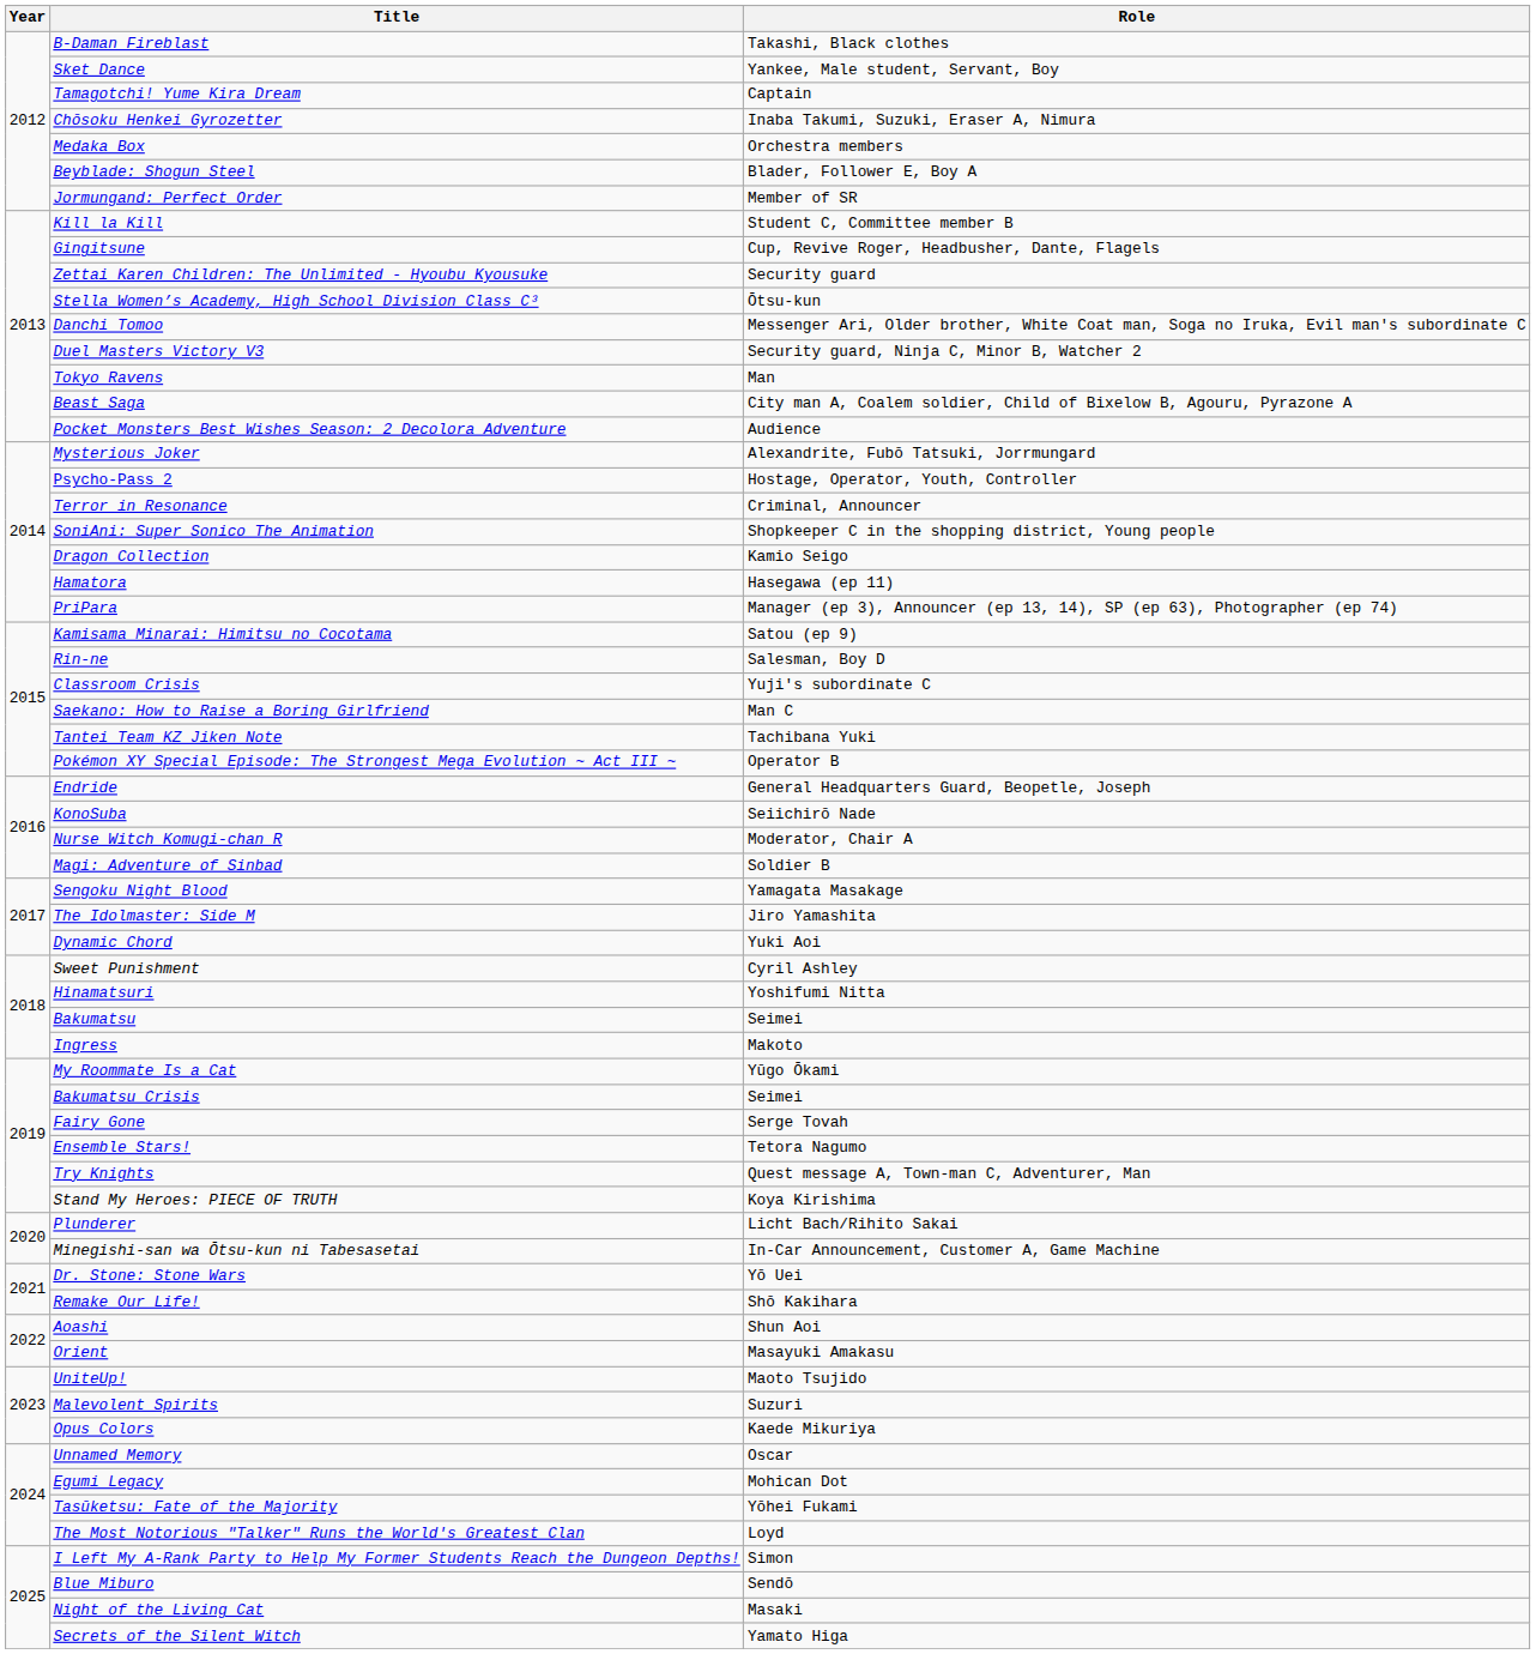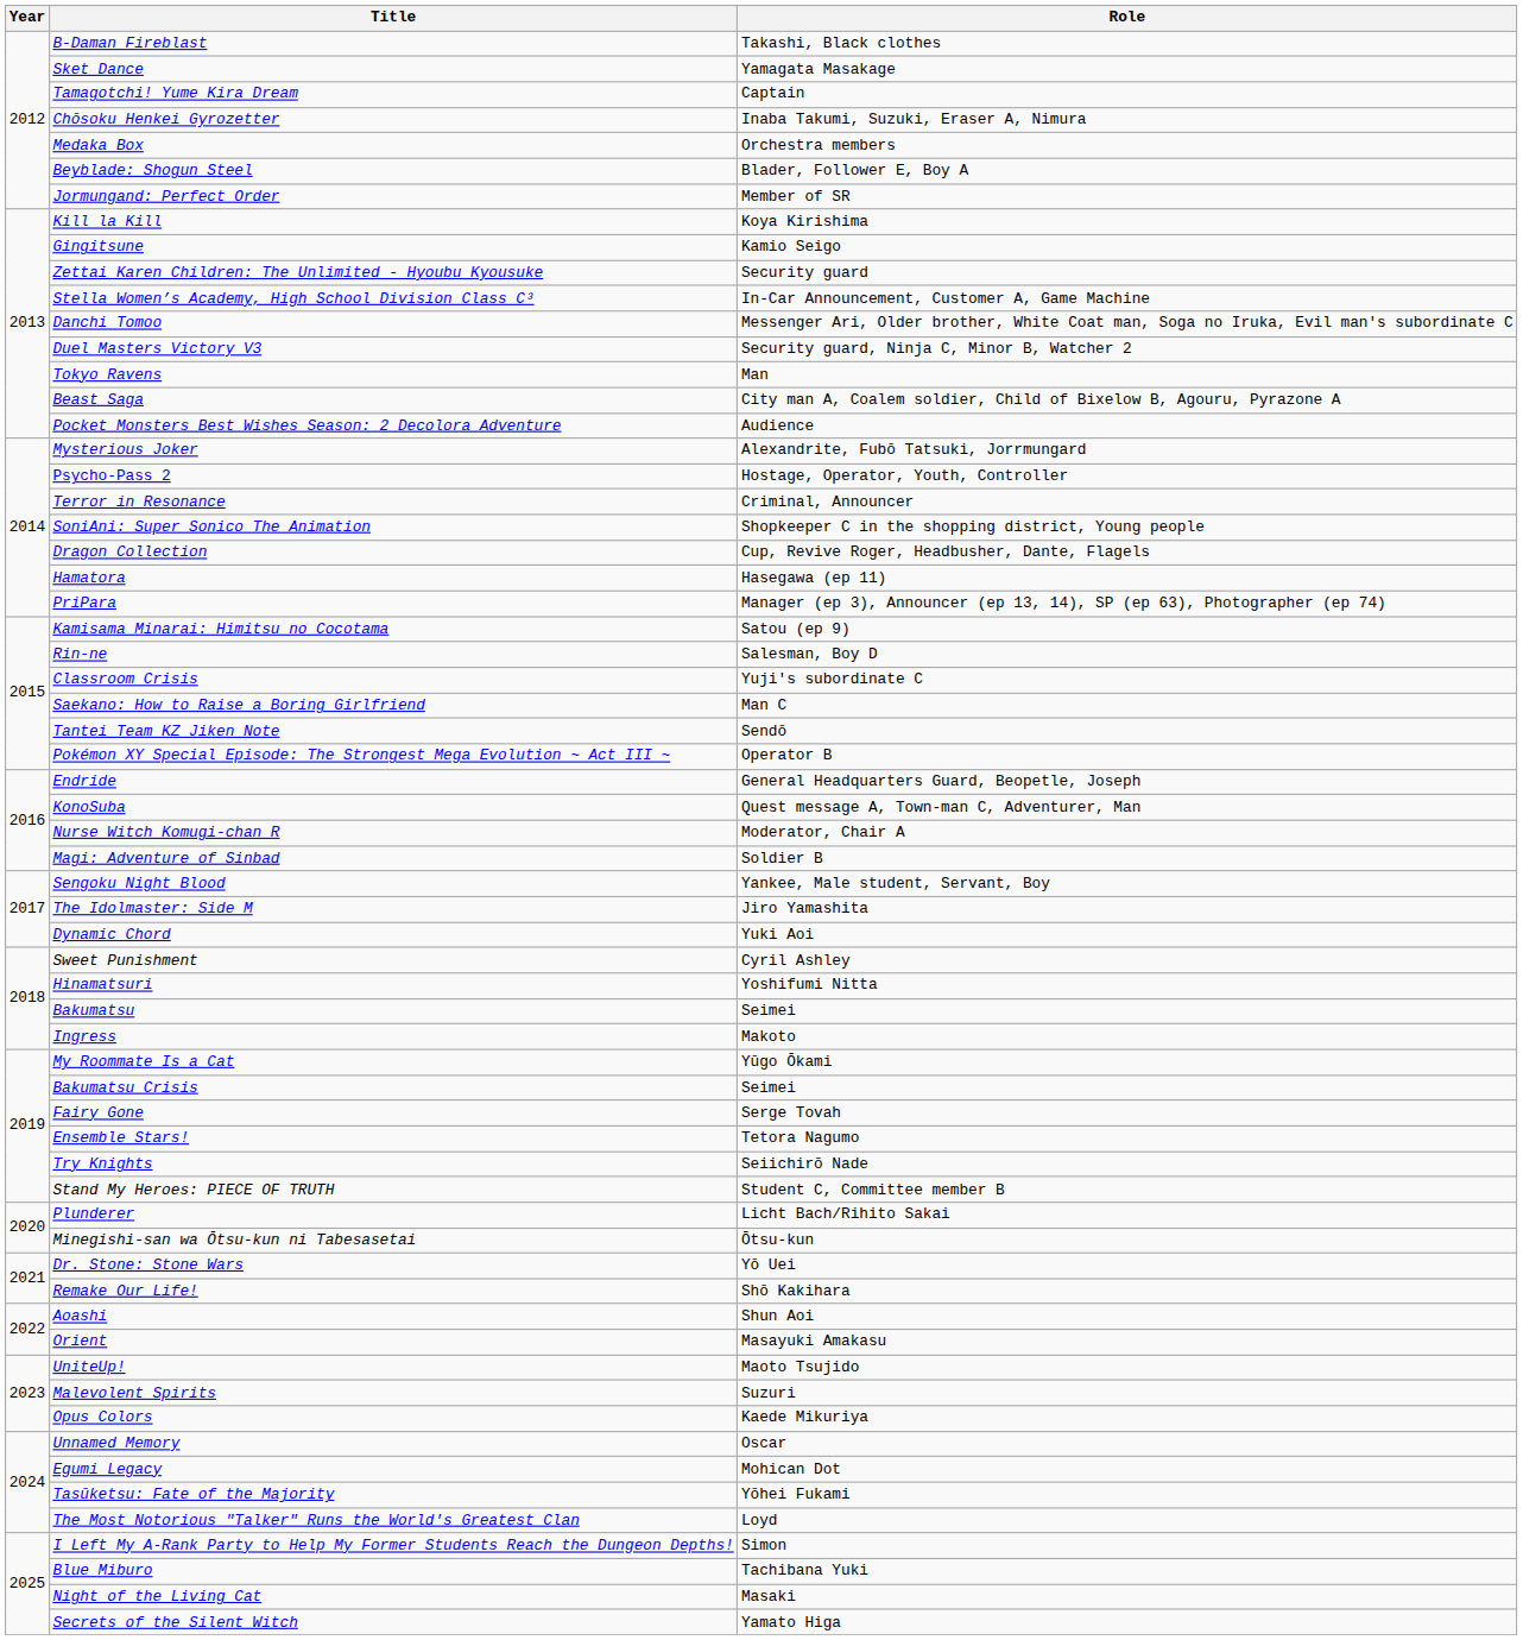Sket Dance | Role: Yankee, Male student, Servant, Boy -> Yamagata Masakage
Kill la Kill | Role: Student C, Committee member B -> Koya Kirishima
Gingitsune | Role: Cup, Revive Roger, Headbusher, Dante, Flagels -> Kamio Seigo
Stella Women’s Academy, High School Division Class C³ | Role: Ōtsu-kun -> In-Car Announcement, Customer A, Game Machine
Dragon Collection | Role: Kamio Seigo -> Cup, Revive Roger, Headbusher, Dante, Flagels
Tantei Team KZ Jiken Note | Role: Tachibana Yuki -> Sendō
KonoSuba | Role: Seiichirō Nade -> Quest message A, Town-man C, Adventurer, Man
Sengoku Night Blood | Role: Yamagata Masakage -> Yankee, Male student, Servant, Boy
Try Knights | Role: Quest message A, Town-man C, Adventurer, Man -> Seiichirō Nade
Stand My Heroes: PIECE OF TRUTH | Role: Koya Kirishima -> Student C, Committee member B
Minegishi-san wa Ōtsu-kun ni Tabesasetai | Role: In-Car Announcement, Customer A, Game Machine -> Ōtsu-kun
Blue Miburo | Role: Sendō -> Tachibana Yuki
